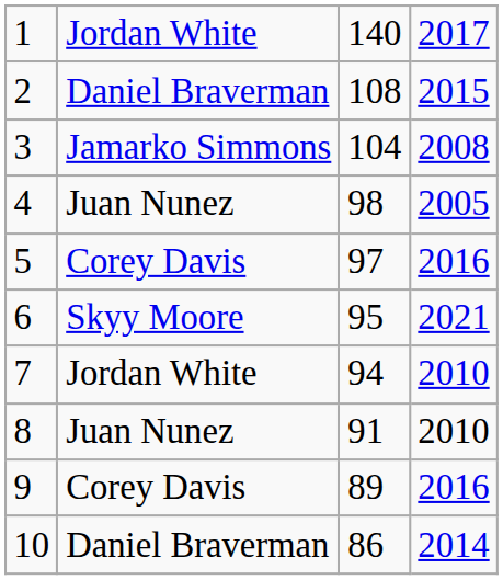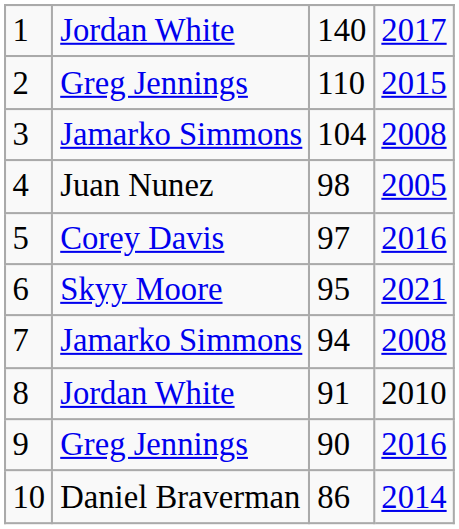2 | column 2: Daniel Braverman -> Greg Jennings
2 | column 3: 108 -> 110
7 | column 2: Jordan White -> Jamarko Simmons
7 | column 4: 2010 -> 2008
8 | column 2: Juan Nunez -> Jordan White
9 | column 2: Corey Davis -> Greg Jennings
9 | column 3: 89 -> 90
